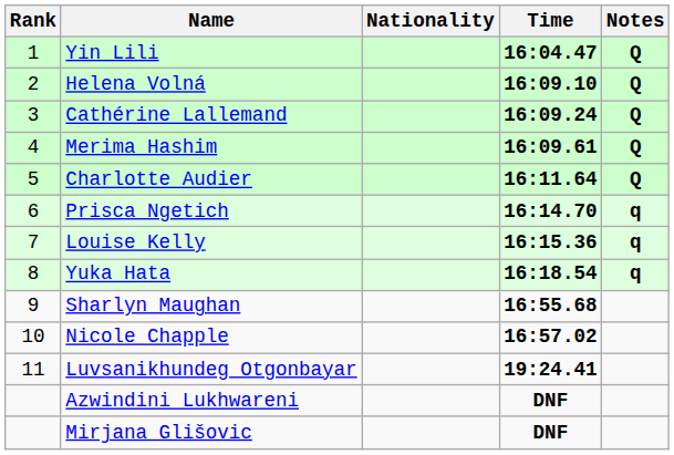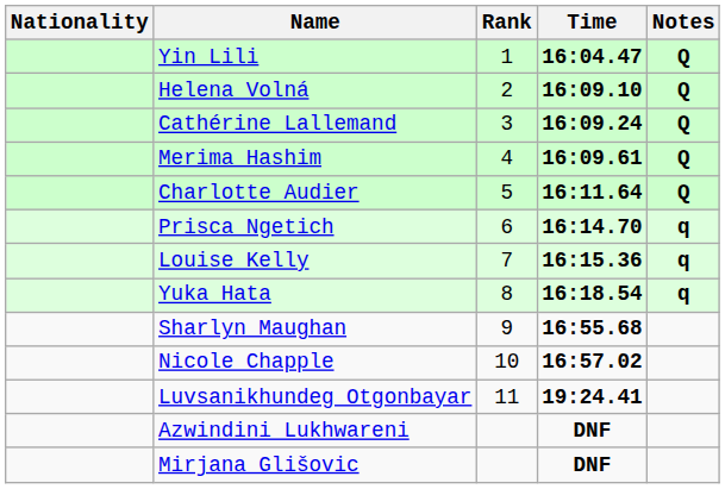columns swapped: Rank <-> Nationality
